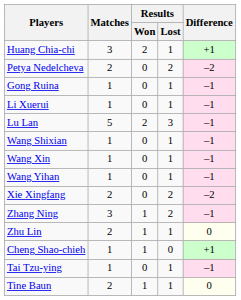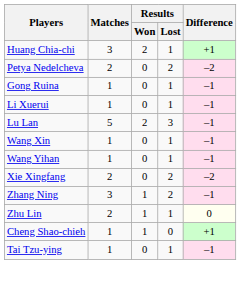- row: Wang Shixian | 1 | 0 | 1 | –1
- row: Tine Baun | 2 | 1 | 1 | 0
